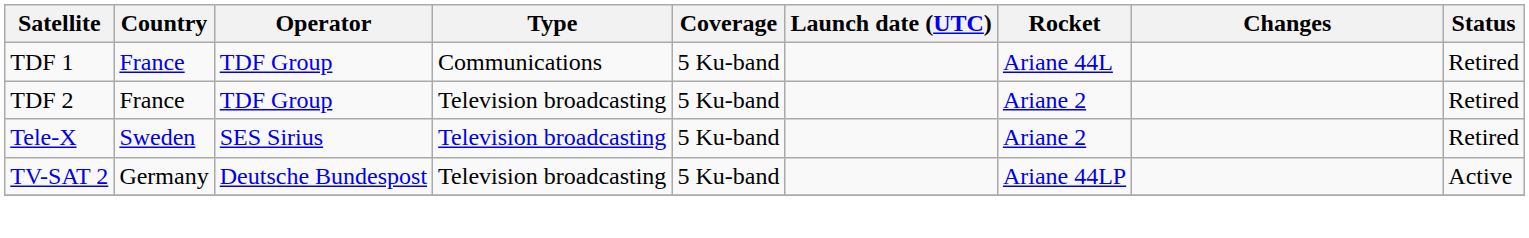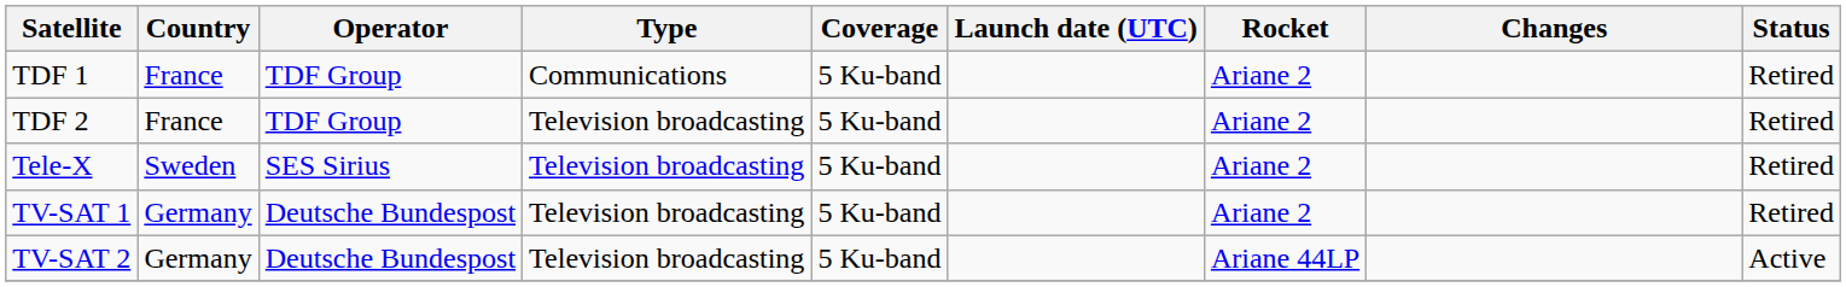TDF 1 | Rocket: Ariane 44L -> Ariane 2
+ row: TV-SAT 1 | Germany | Deutsche Bundespost | Television broadcasting | 5 Ku-band | Ariane 2 | Retired
